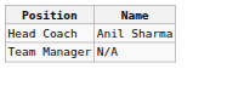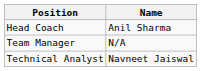+ row: Technical Analyst | Navneet Jaiswal
